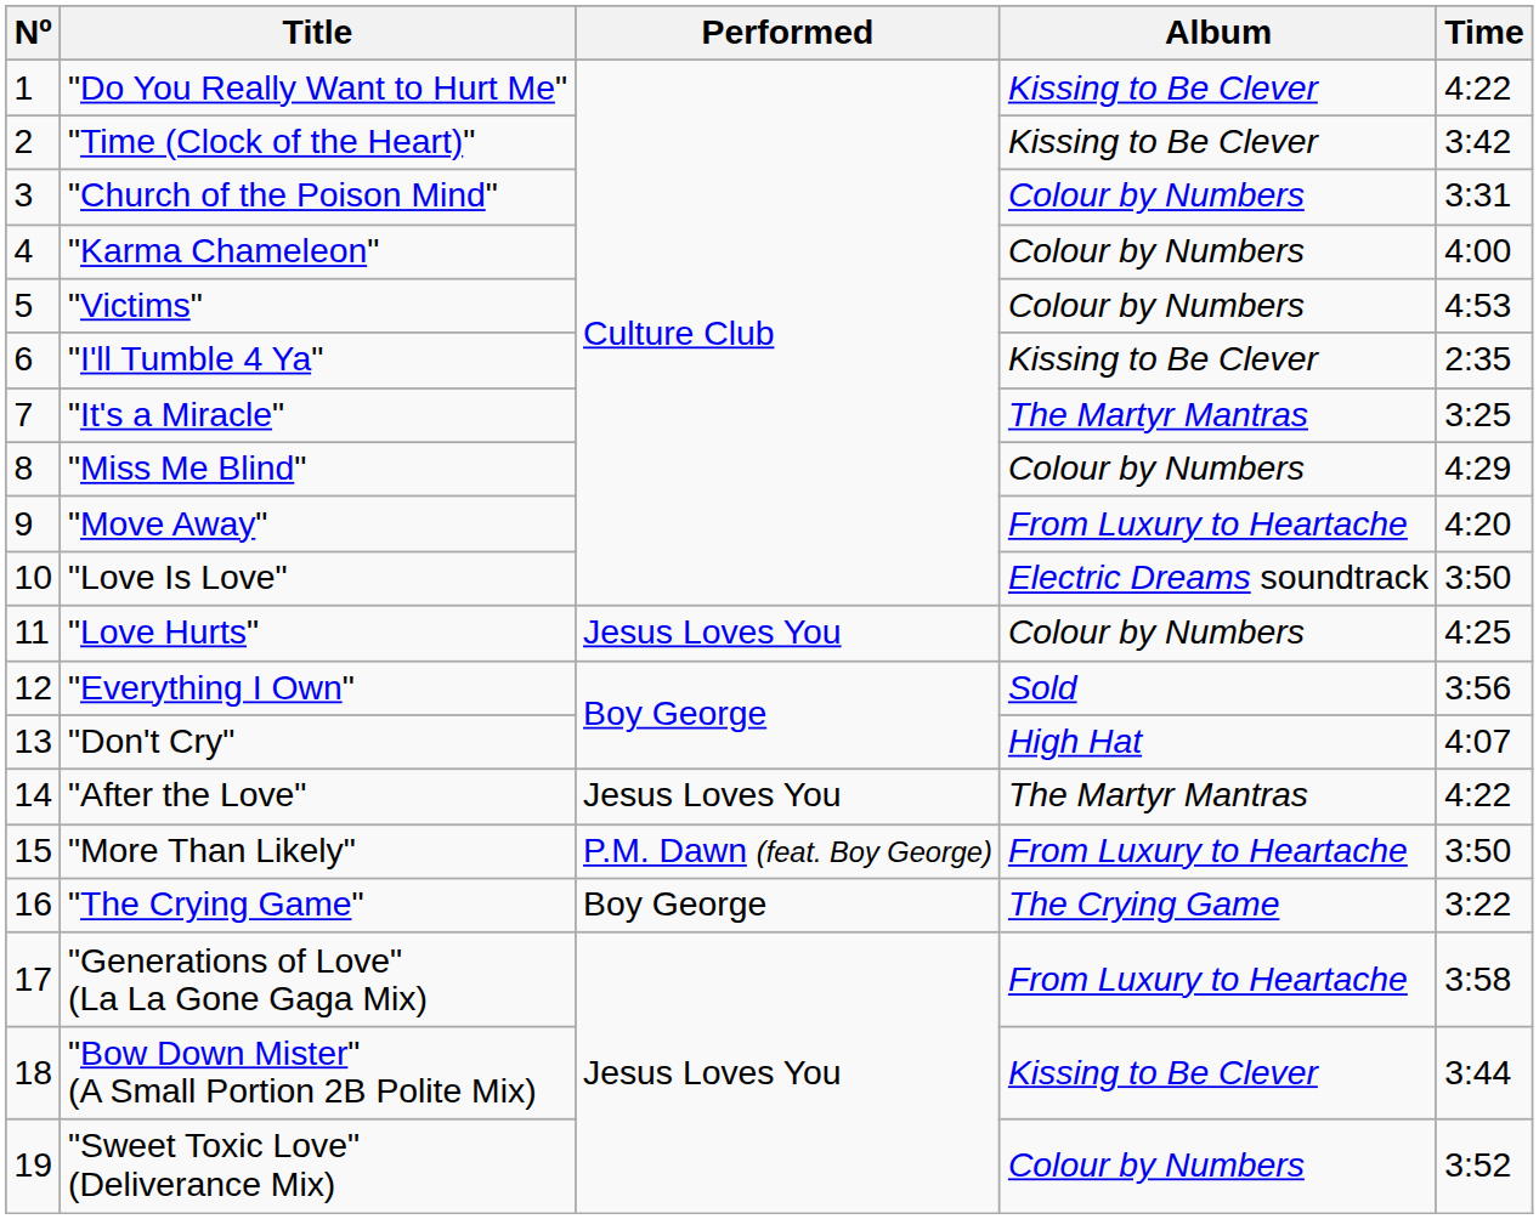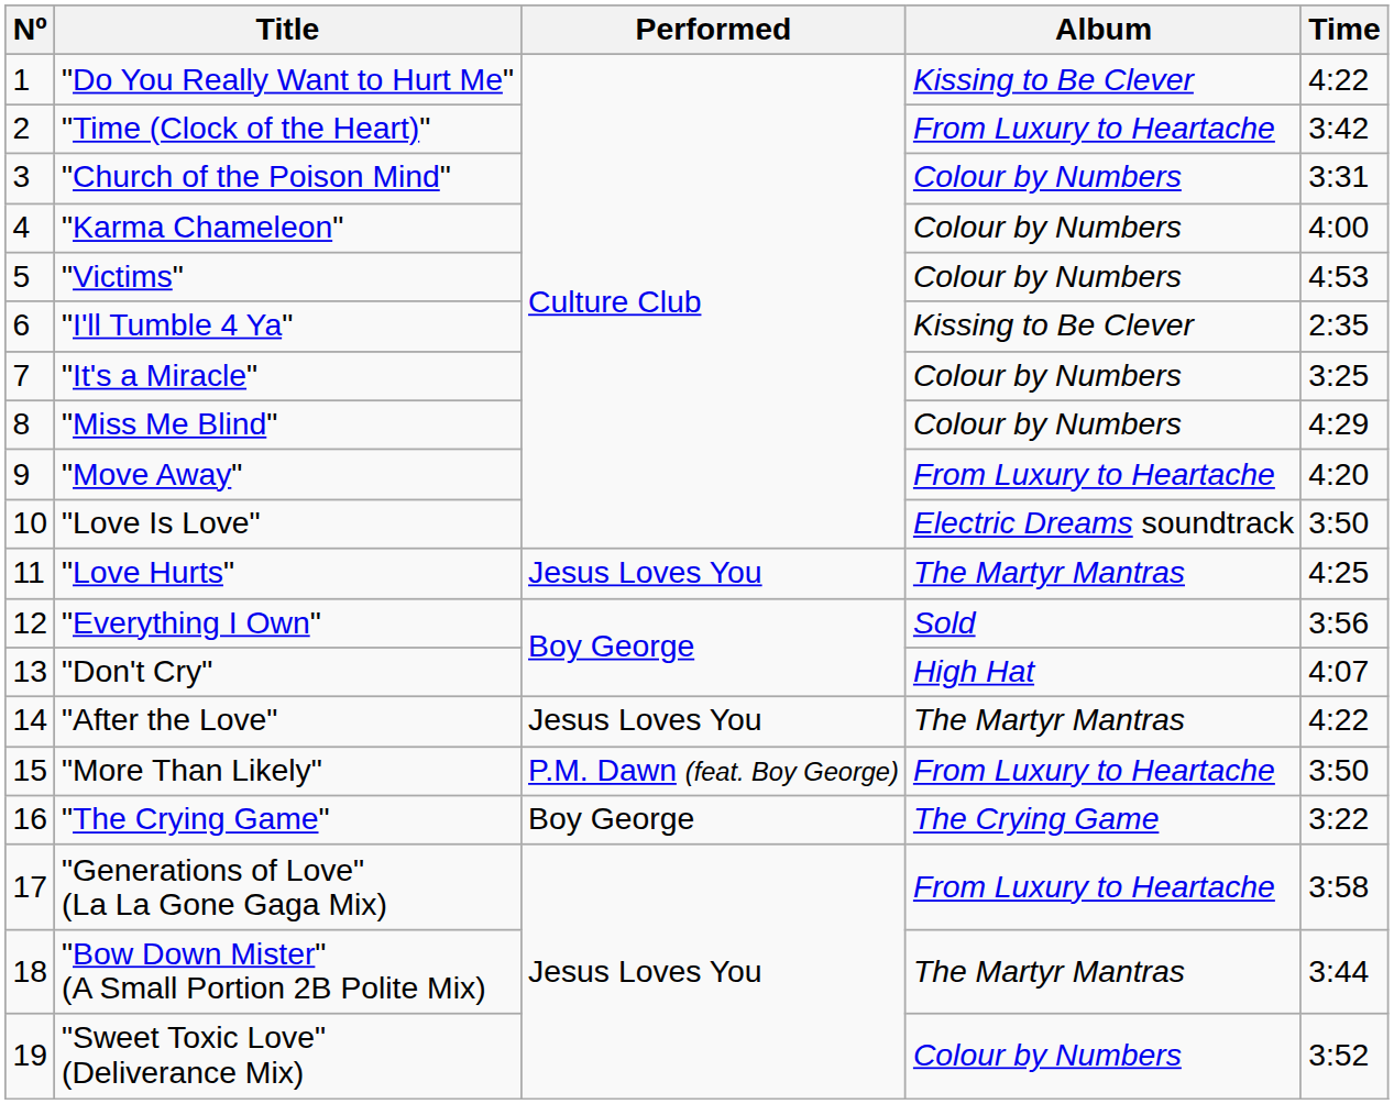"Time (Clock of the Heart)" | Album: Kissing to Be Clever -> From Luxury to Heartache
"It's a Miracle" | Album: The Martyr Mantras -> Colour by Numbers
"Love Hurts" | Album: Colour by Numbers -> The Martyr Mantras
"Bow Down Mister" (A Small Portion 2B Polite Mix) | Album: Kissing to Be Clever -> The Martyr Mantras
